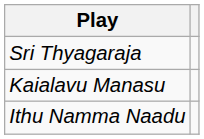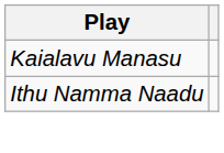- row: Sri Thyagaraja
